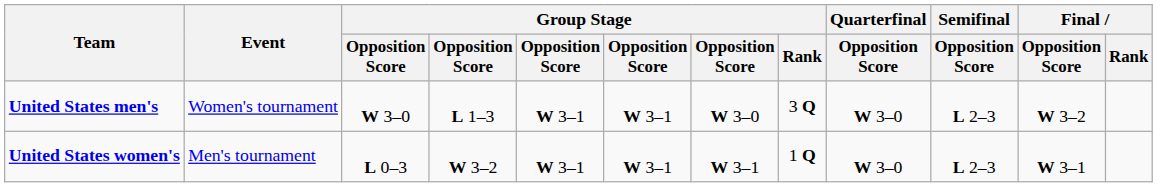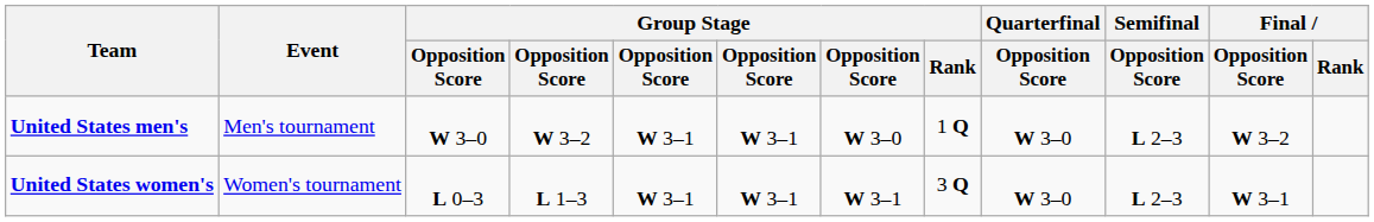United States men's | Event: Women's tournament -> Men's tournament
United States men's | column 4: L 1–3 -> W 3–2
United States men's | Group Stage / Rank: 3 Q -> 1 Q
United States women's | Event: Men's tournament -> Women's tournament
United States women's | column 4: W 3–2 -> L 1–3
United States women's | Group Stage / Rank: 1 Q -> 3 Q
